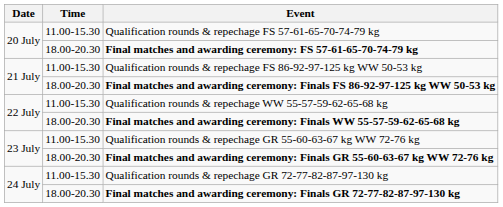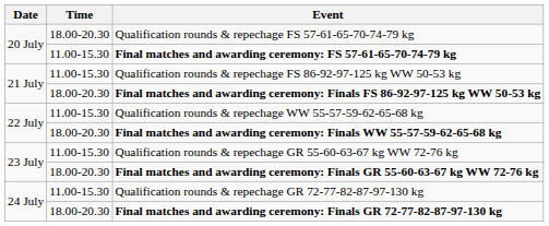Qualification rounds & repechage FS 57-61-65-70-74-79 kg | Time: 11.00-15.30 -> 18.00-20.30
Final matches and awarding ceremony: FS 57-61-65-70-74-79 kg | Time: 18.00-20.30 -> 11.00-15.30
